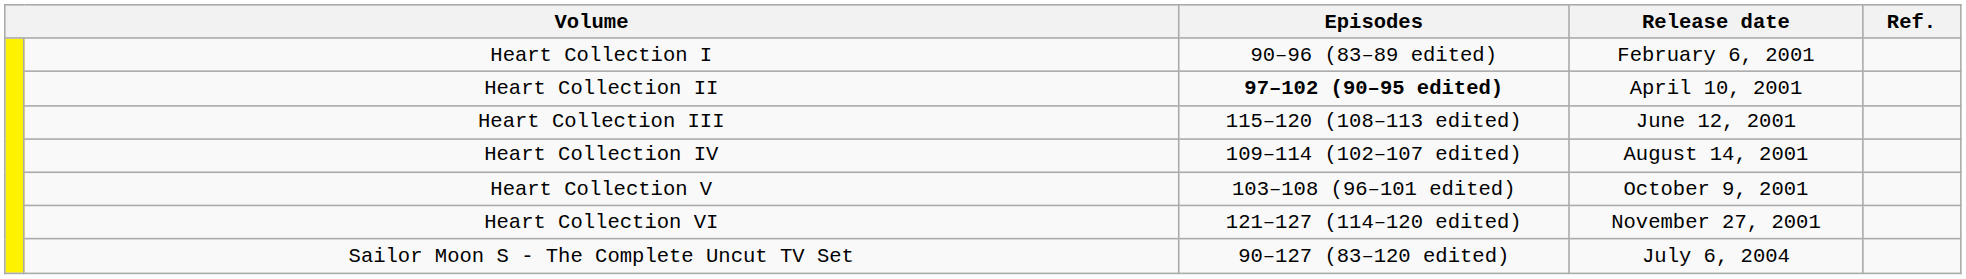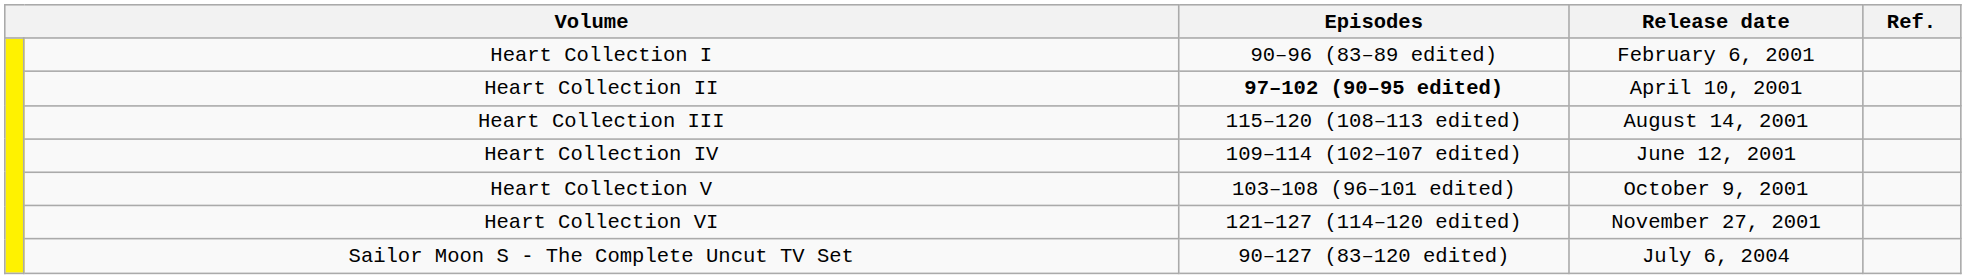Heart Collection III | Release date: June 12, 2001 -> August 14, 2001
Heart Collection IV | Release date: August 14, 2001 -> June 12, 2001
